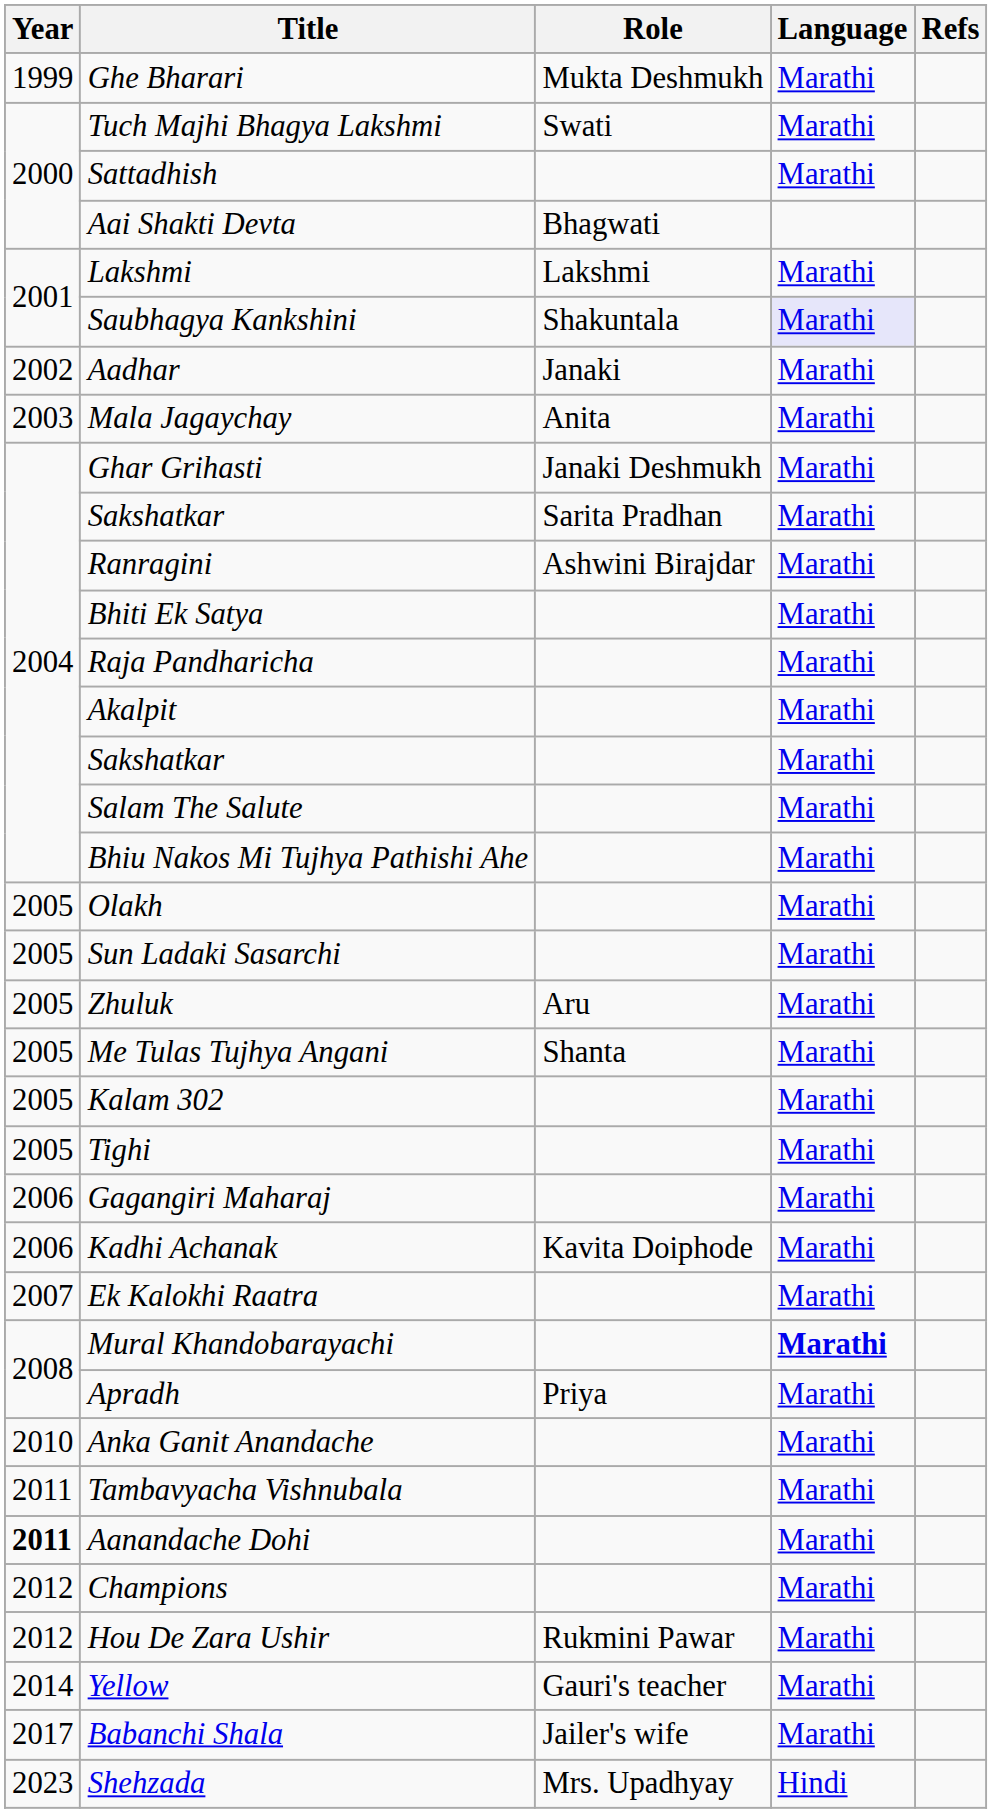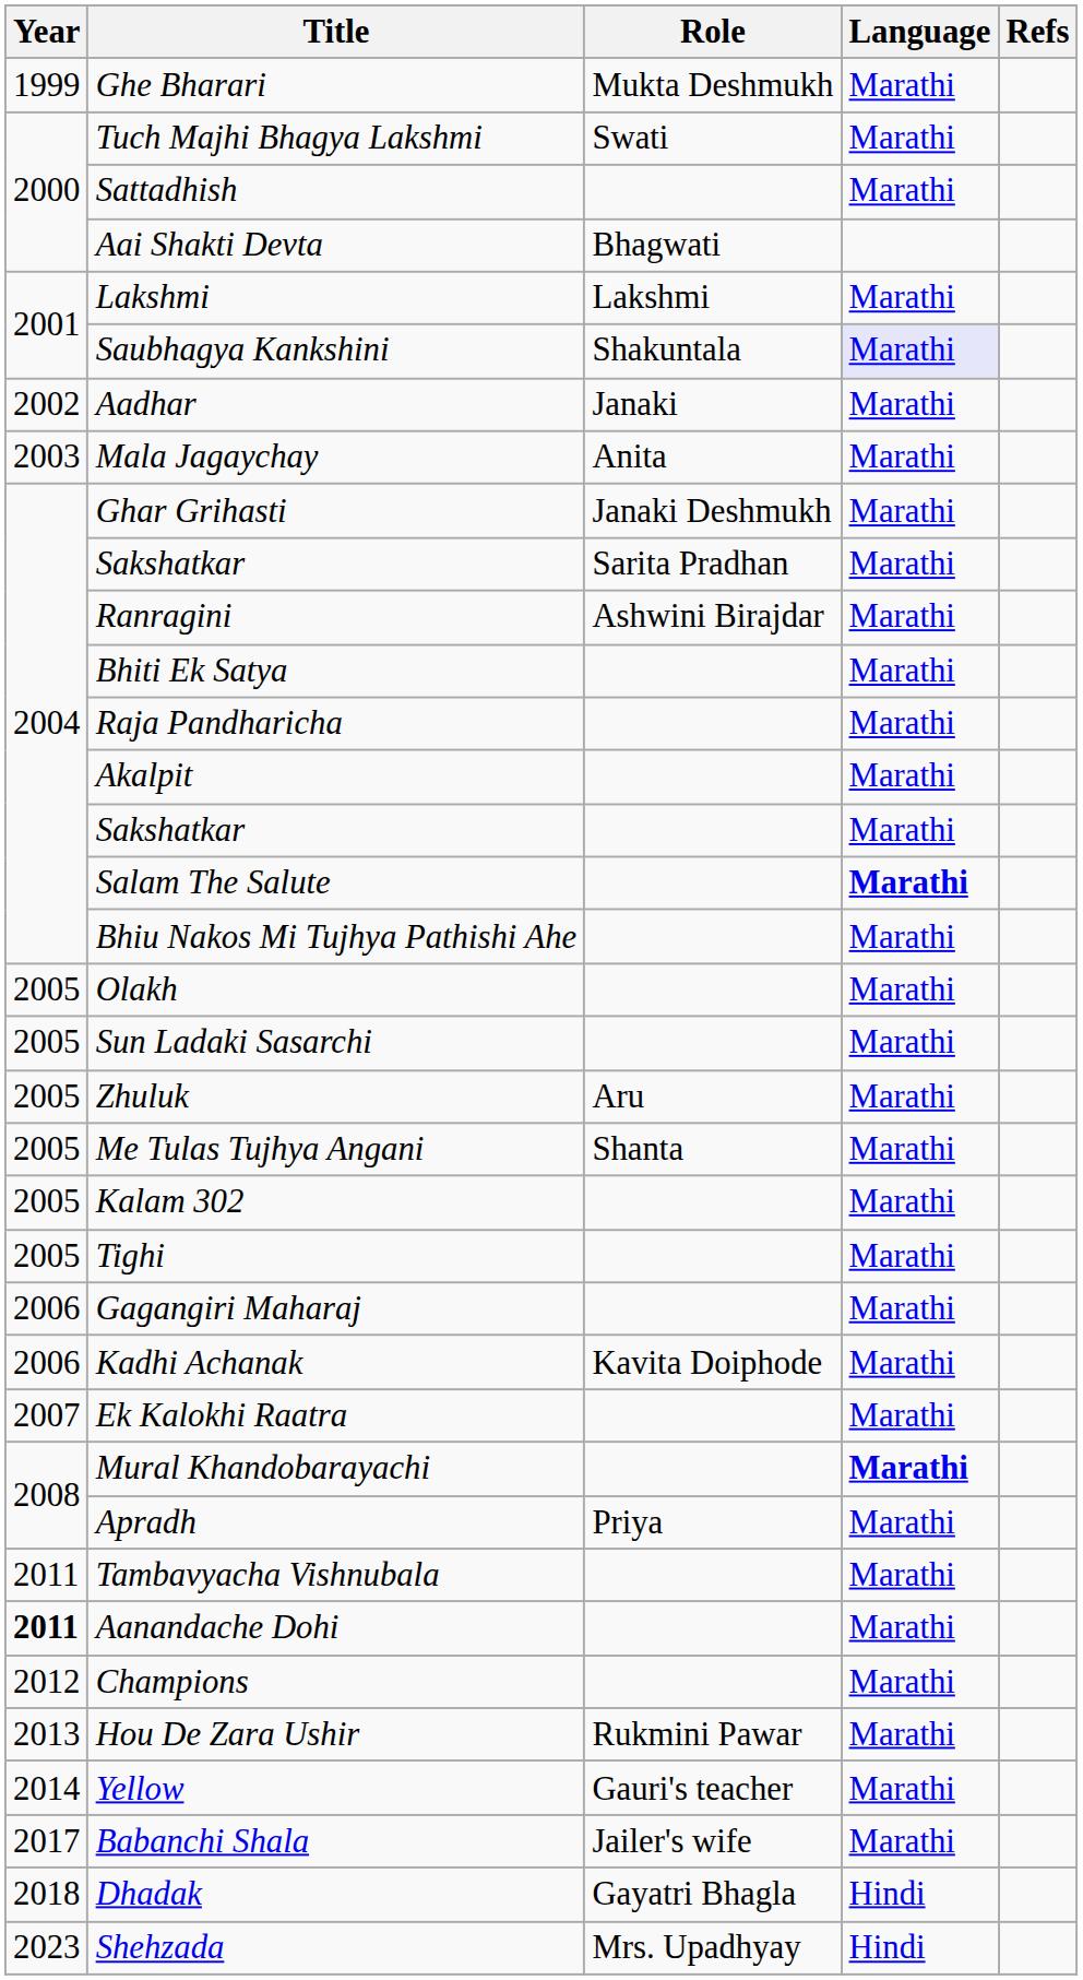Salam The Salute | Language: normal -> bold
- row: 2010 | Anka Ganit Anandache | Marathi
Hou De Zara Ushir | Year: 2012 -> 2013
+ row: 2018 | Dhadak | Gayatri Bhagla | Hindi
